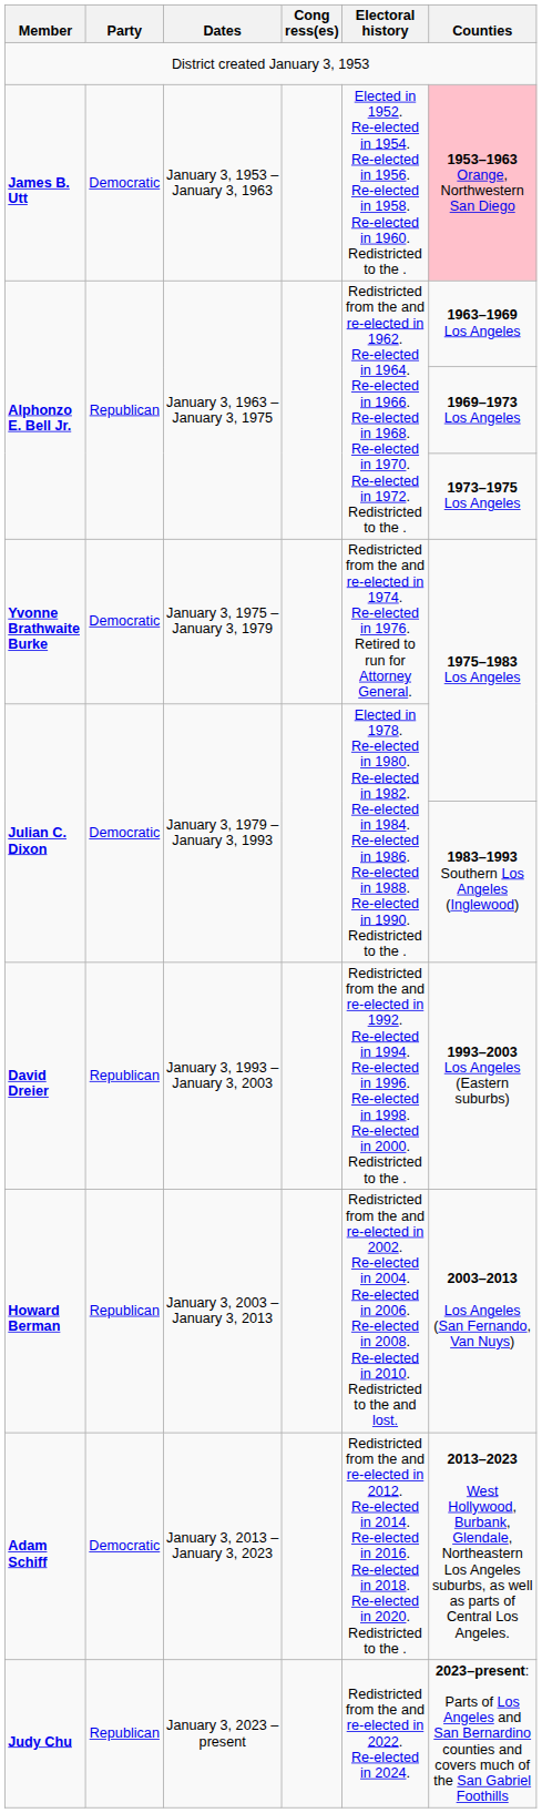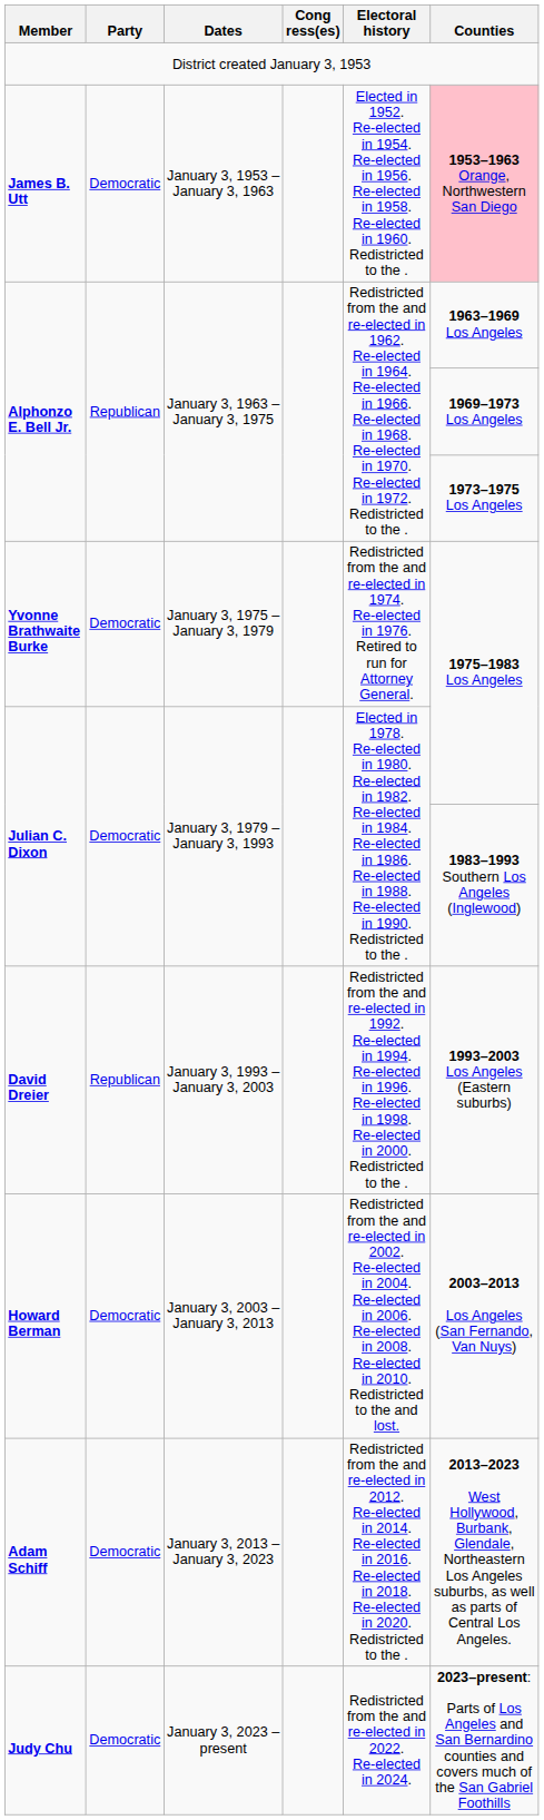Howard Berman | Party: Republican -> Democratic
Judy Chu | Party: Republican -> Democratic
